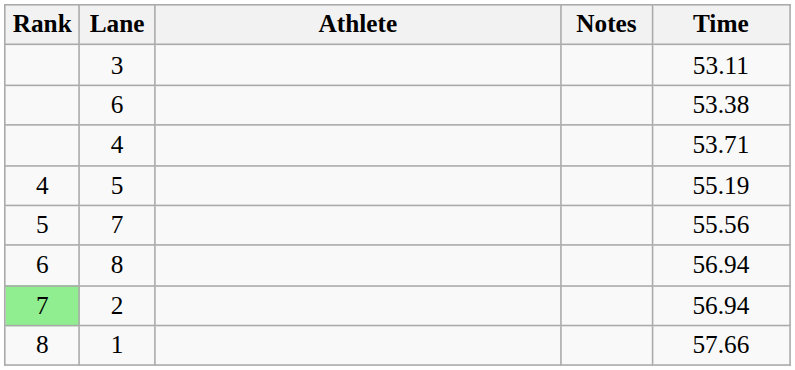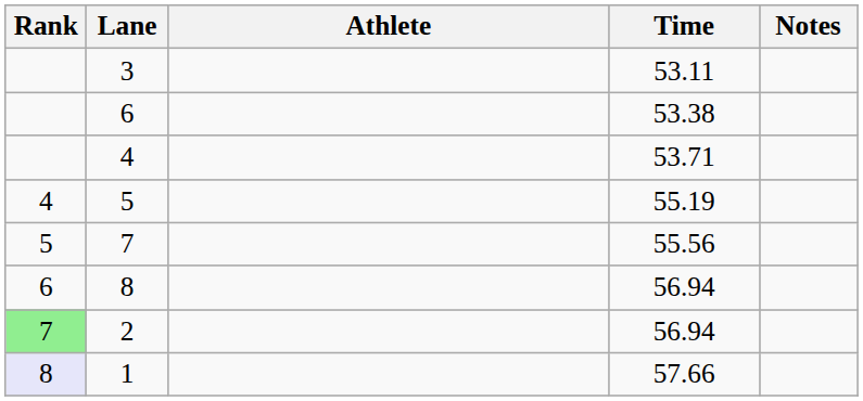columns swapped: Time <-> Notes
1 | Rank: no background -> lavender background
